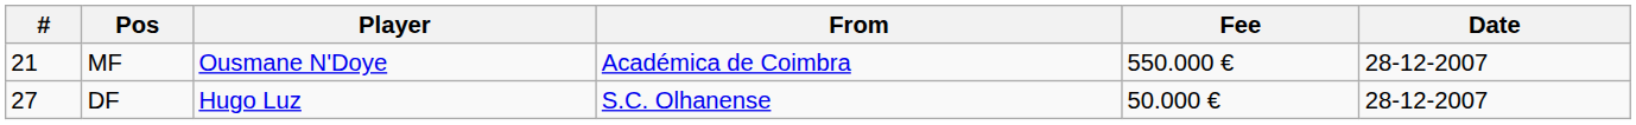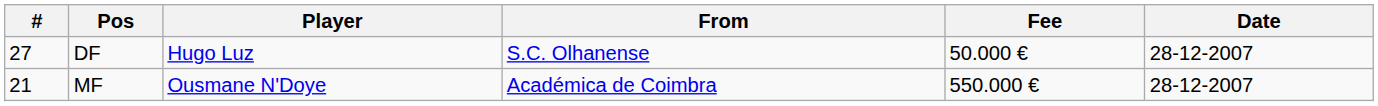rows swapped: MF <-> DF
